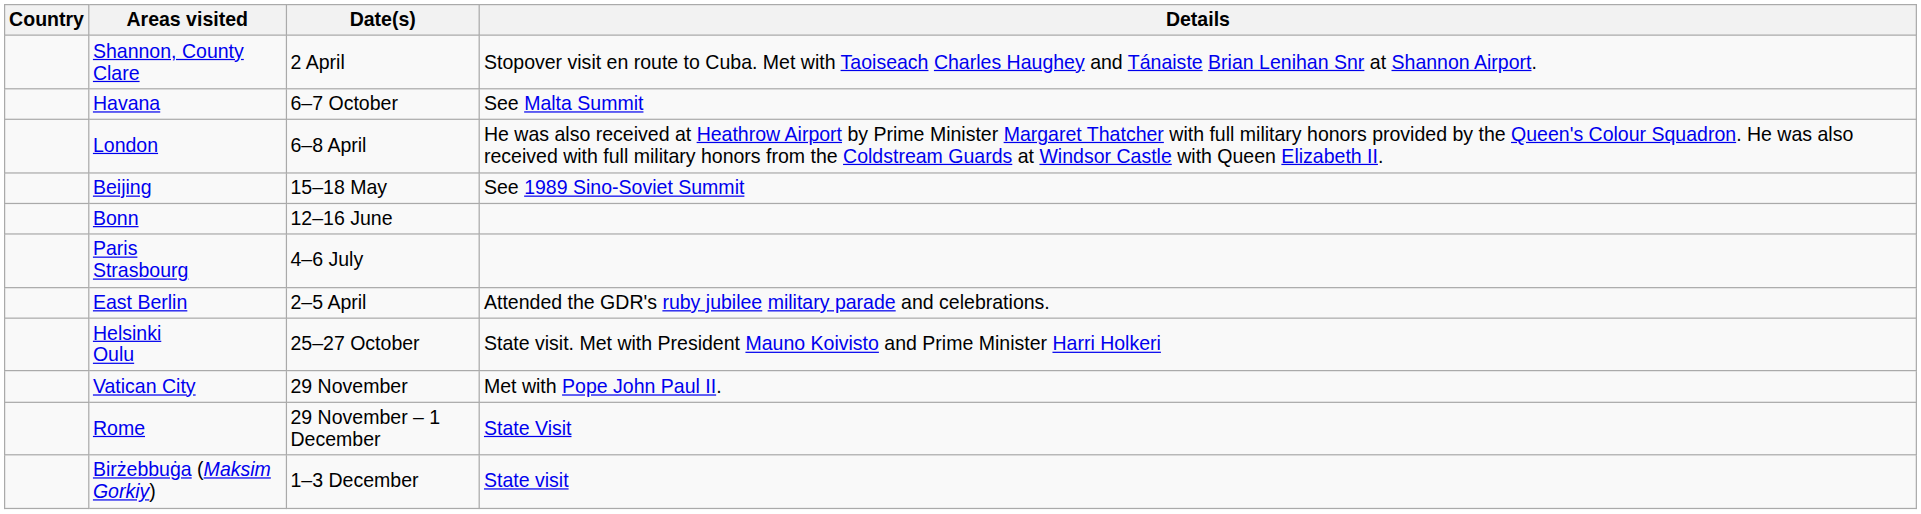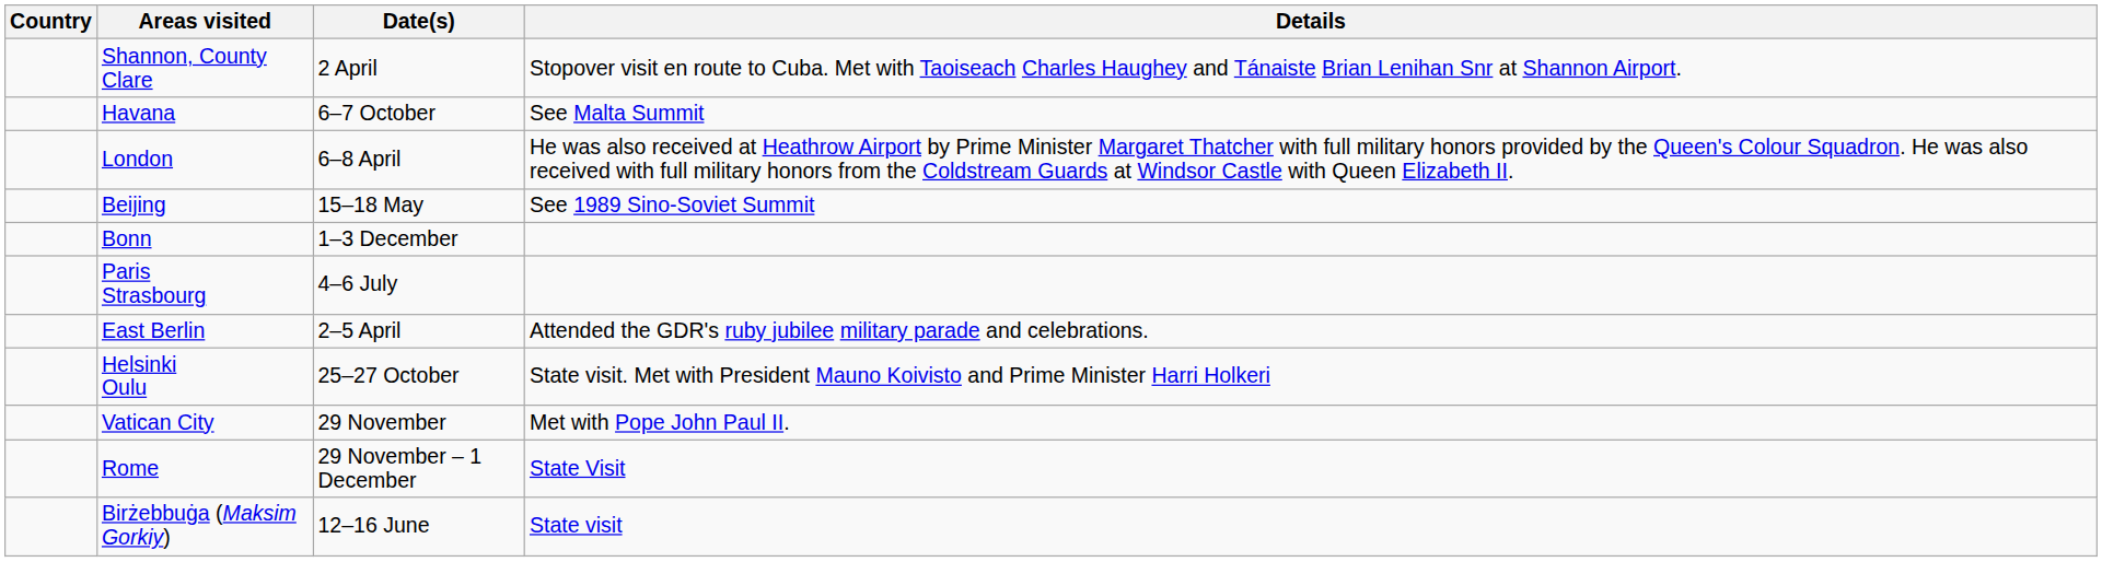Bonn | Date(s): 12–16 June -> 1–3 December
Birżebbuġa (Maksim Gorkiy) | Date(s): 1–3 December -> 12–16 June
